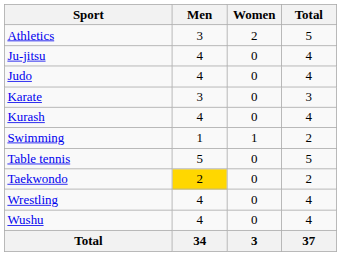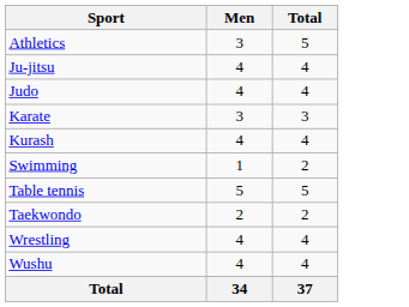- column: Women | 2 | 0 | 0 | 0 | 0 | 1 | 0 | 0 | 0 | 0 | 3
Taekwondo | Men: gold background -> no background
